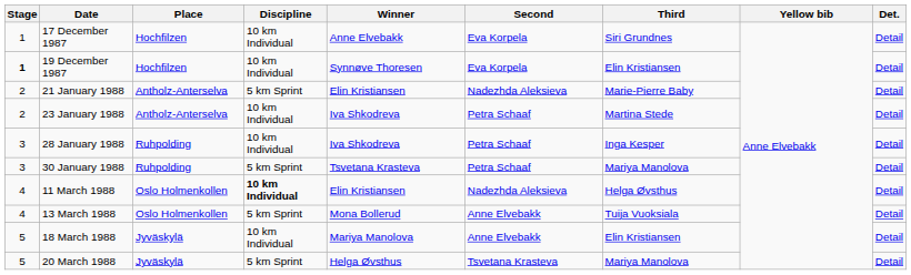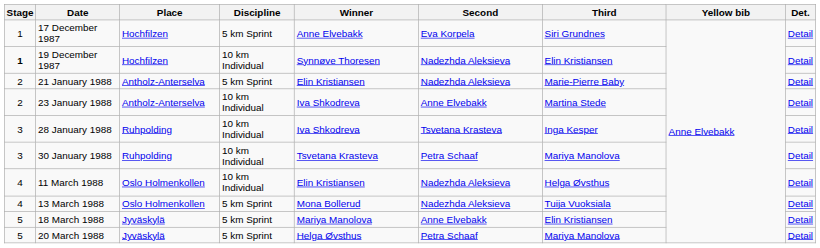17 December 1987 | Discipline: 10 km Individual -> 5 km Sprint
19 December 1987 | Second: Eva Korpela -> Nadezhda Aleksieva
23 January 1988 | Second: Petra Schaaf -> Anne Elvebakk
28 January 1988 | Second: Petra Schaaf -> Tsvetana Krasteva
30 January 1988 | Discipline: 5 km Sprint -> 10 km Individual
11 March 1988 | Discipline: bold -> normal
13 March 1988 | Second: Anne Elvebakk -> Nadezhda Aleksieva
18 March 1988 | Discipline: 10 km Individual -> 5 km Sprint
20 March 1988 | Second: Tsvetana Krasteva -> Petra Schaaf
